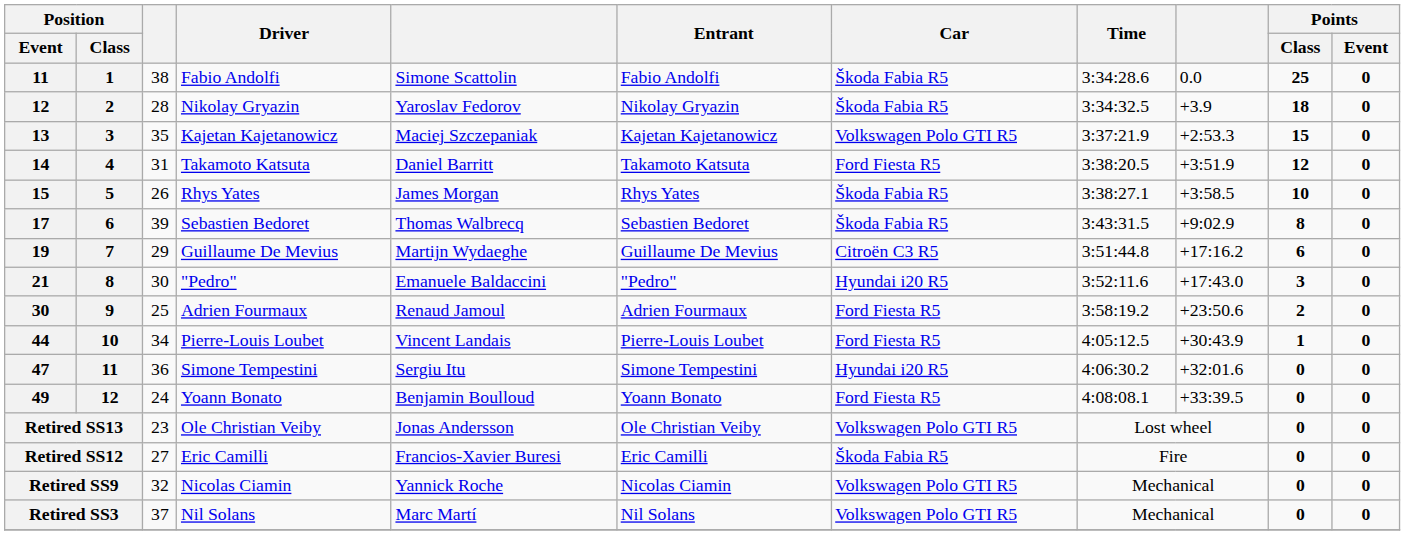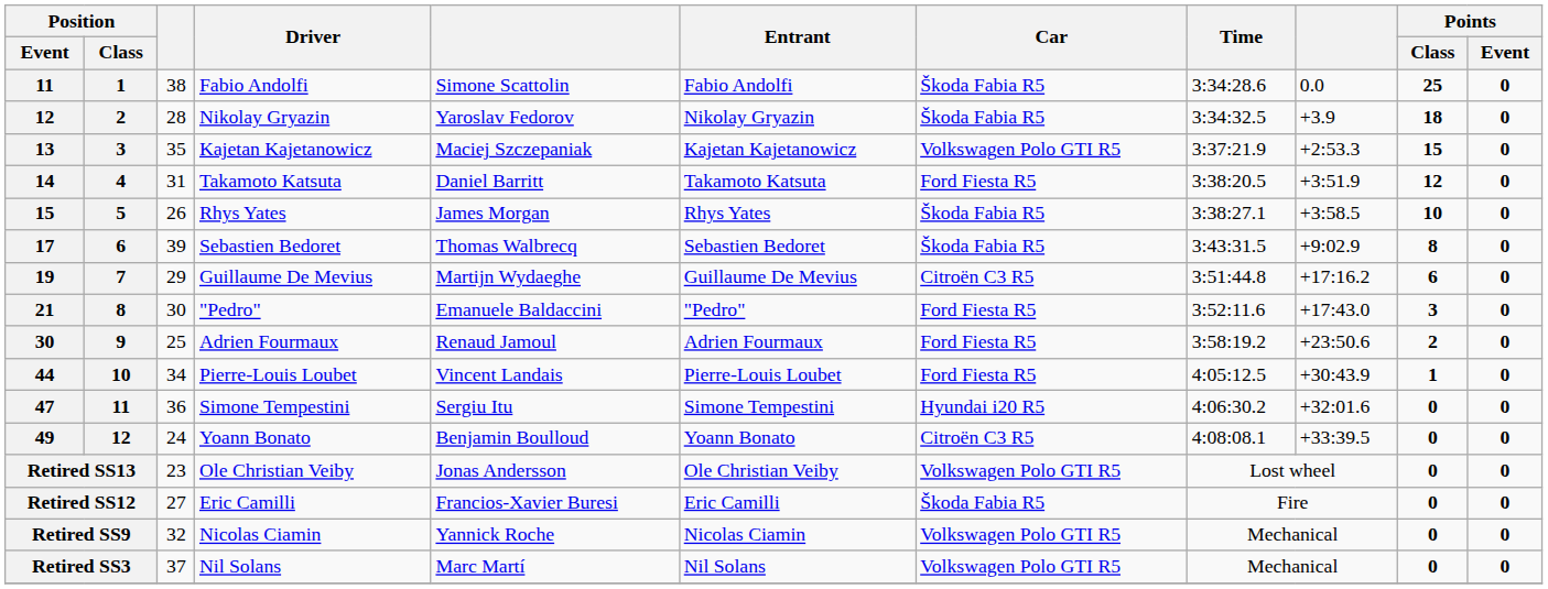21 | Car: Hyundai i20 R5 -> Ford Fiesta R5
49 | Car: Ford Fiesta R5 -> Citroën C3 R5
